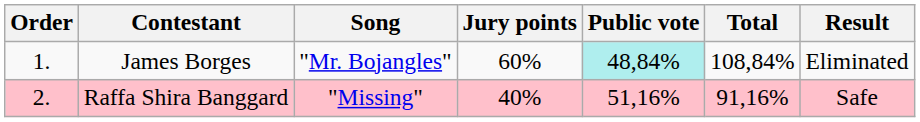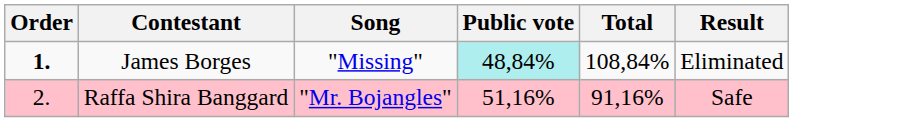- column: Jury points | 60% | 40%
James Borges | Order: normal -> bold
James Borges | Song: "Mr. Bojangles" -> "Missing"
Raffa Shira Banggard | Song: "Missing" -> "Mr. Bojangles"
